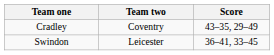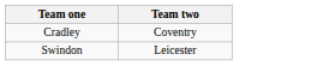- column: Score | 43–35, 29–49 | 36–41, 33–45
